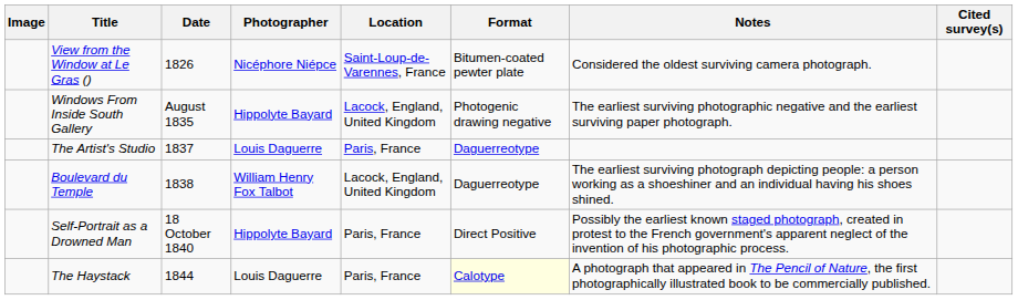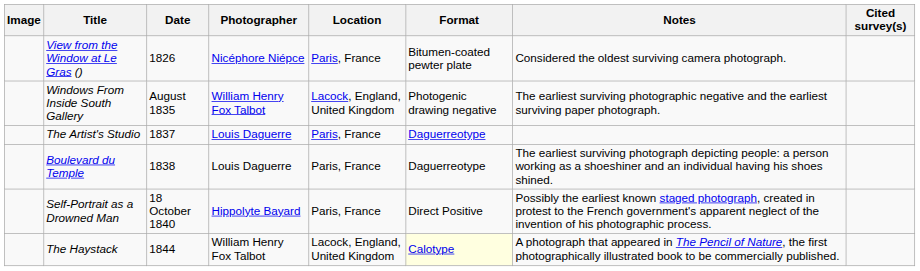View from the Window at Le Gras () | Location: Saint-Loup-de-Varennes, France -> Paris, France
Windows From Inside South Gallery | Photographer: Hippolyte Bayard -> William Henry Fox Talbot
Boulevard du Temple | Photographer: William Henry Fox Talbot -> Louis Daguerre
Boulevard du Temple | Location: Lacock, England, United Kingdom -> Paris, France
The Haystack | Photographer: Louis Daguerre -> William Henry Fox Talbot
The Haystack | Location: Paris, France -> Lacock, England, United Kingdom
